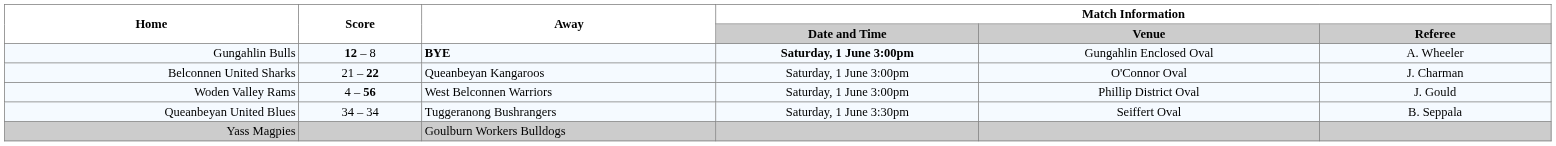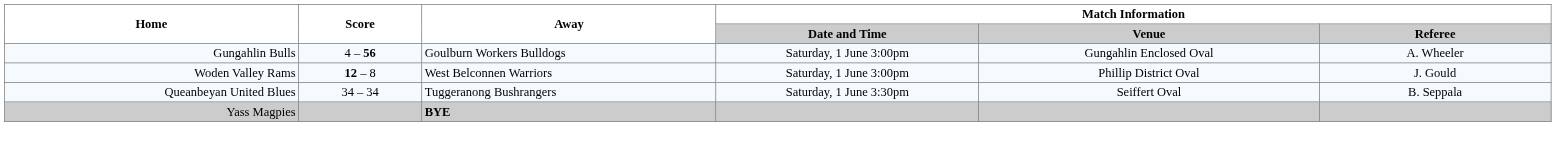Gungahlin Bulls | Score: 12 – 8 -> 4 – 56
Gungahlin Bulls | Away: BYE -> Goulburn Workers Bulldogs
Gungahlin Bulls | Match Information / Date and Time: bold -> normal
- row: Belconnen United Sharks | 21 – 22 | Queanbeyan Kangaroos | Saturday, 1 June 3:00pm | O'Connor Oval | J. Charman
Woden Valley Rams | Score: 4 – 56 -> 12 – 8
Yass Magpies | Away: Goulburn Workers Bulldogs -> BYE
